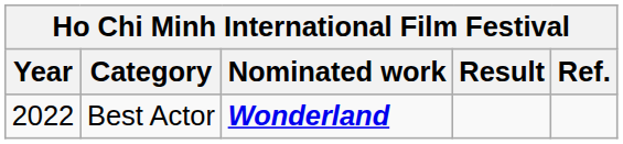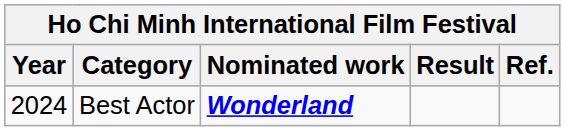Best Actor | Year: 2022 -> 2024
